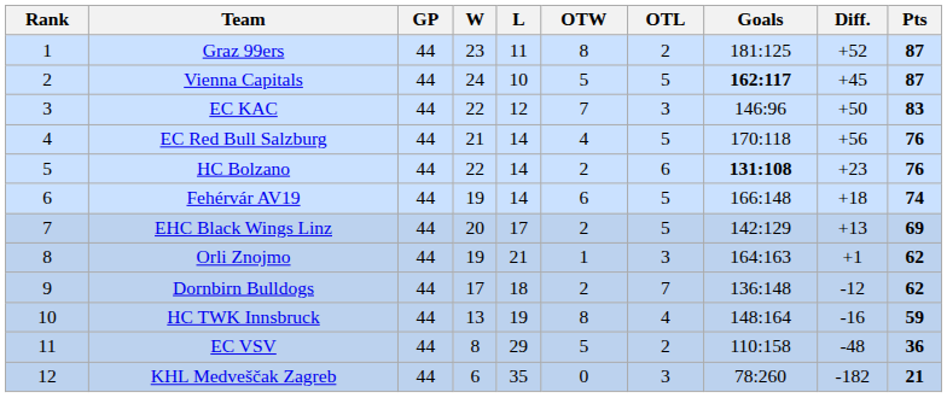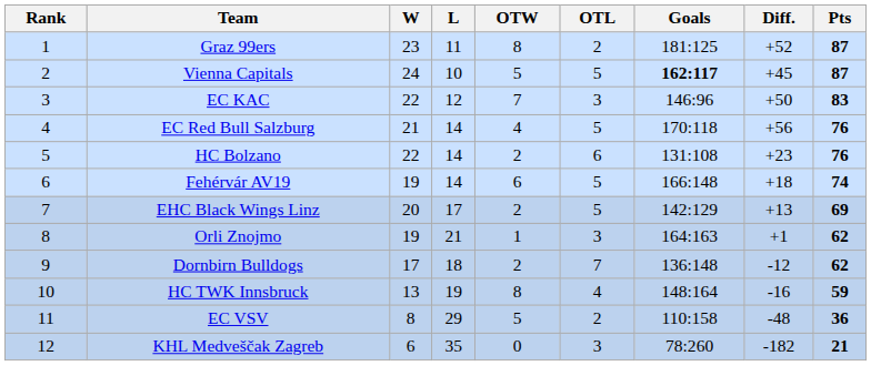- column: GP | 44 | 44 | 44 | 44 | 44 | 44 | 44 | 44 | 44 | 44 | 44 | 44
HC Bolzano | Goals: bold -> normal
